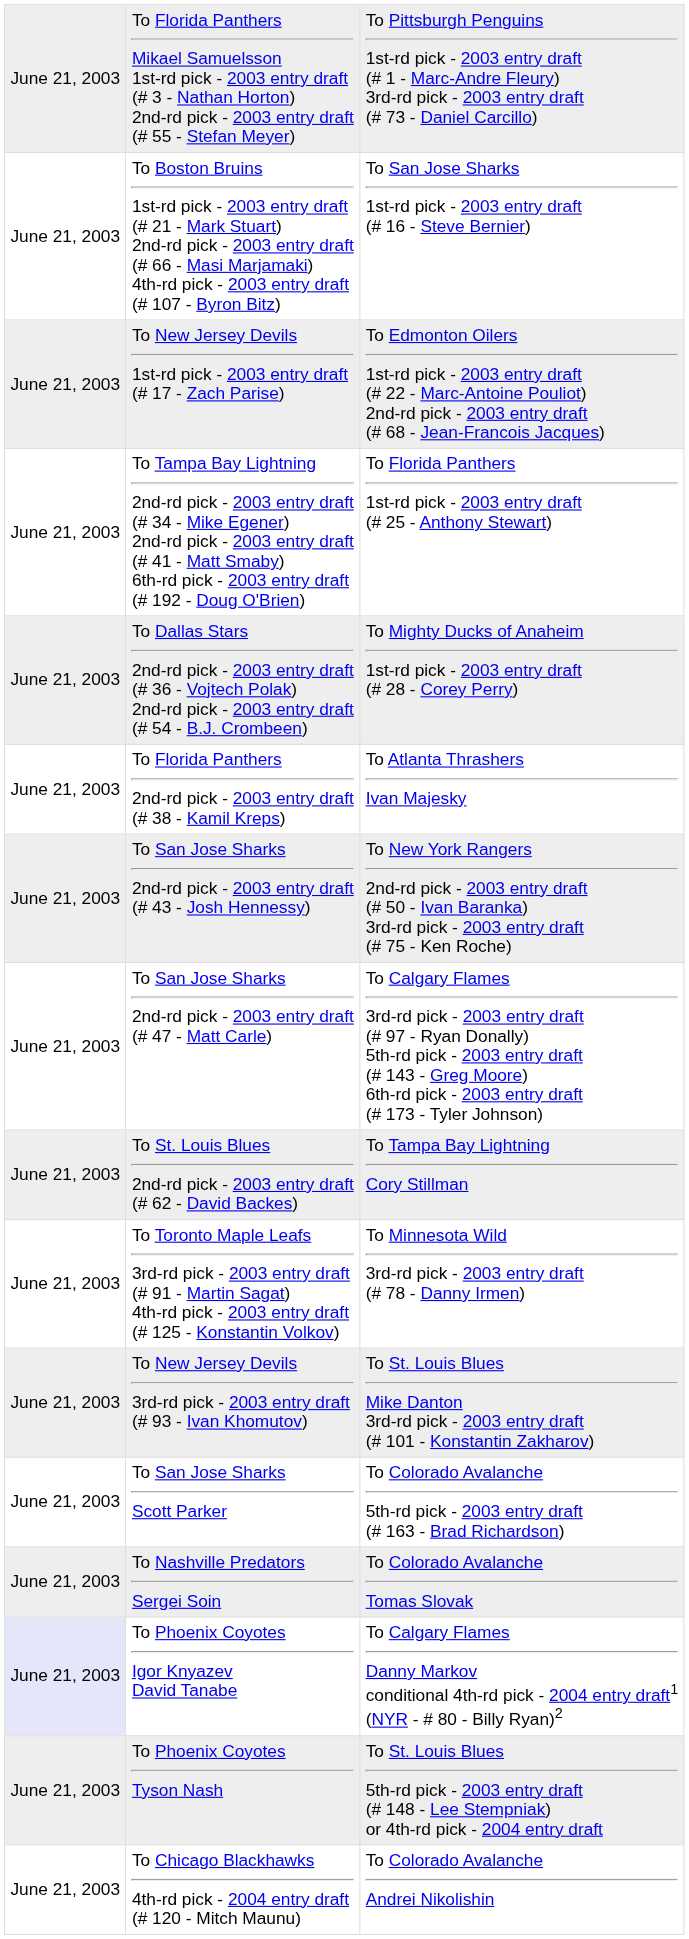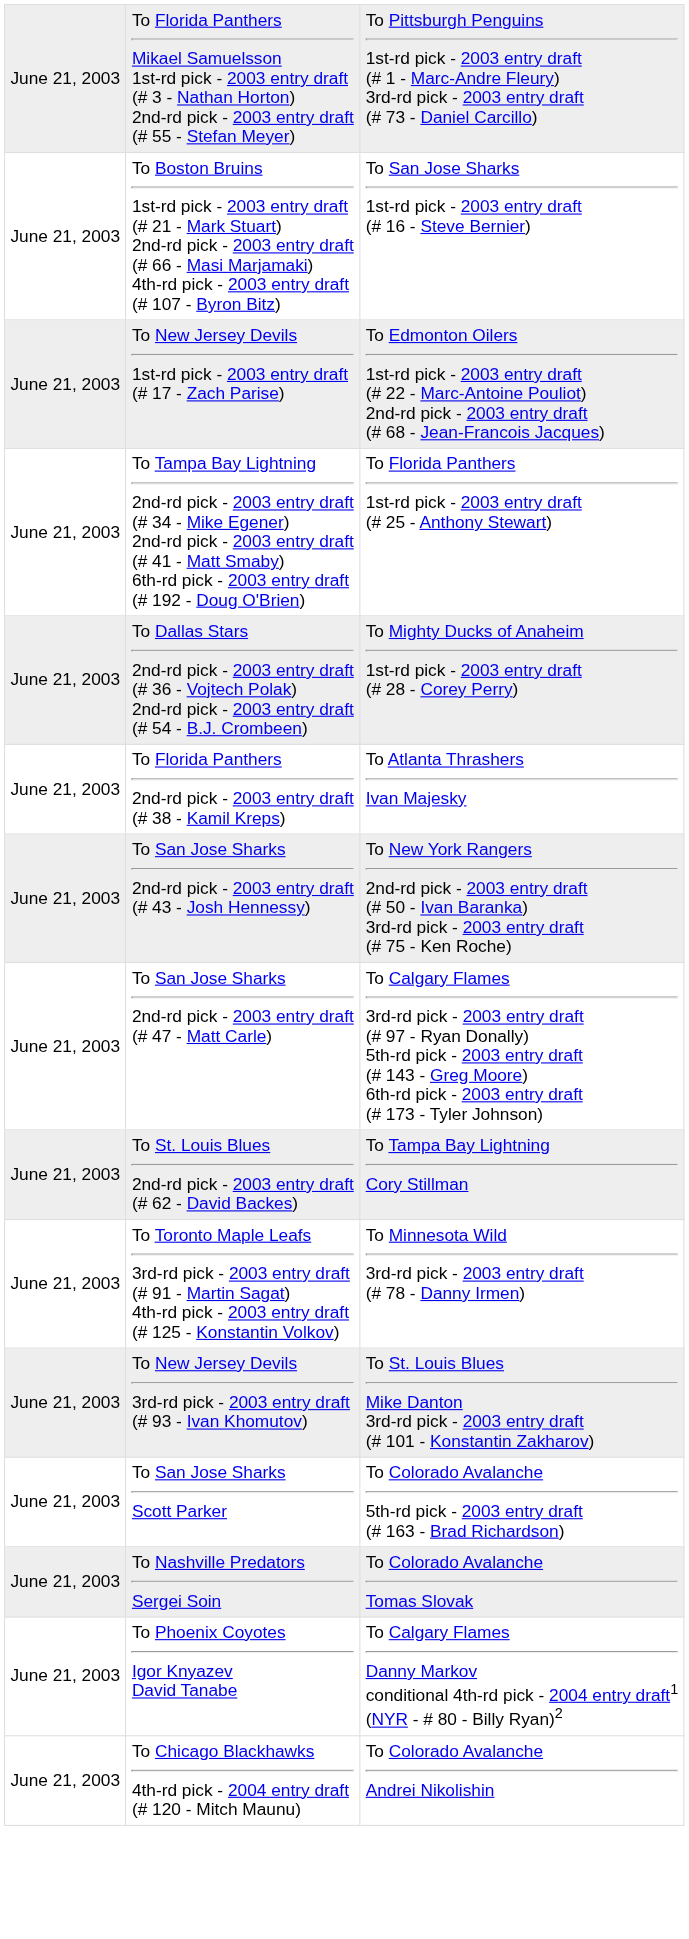To Phoenix Coyotes Igor Knyazev David Tanabe | column 1: lavender background -> no background
- row: June 21, 2003 | To Phoenix Coyotes Tyson Nash | To St. Louis Blues 5th-rd pick - 2003 entry draft (# 148 - Lee Stempniak) or 4th-rd pick - 2004 entry draft
